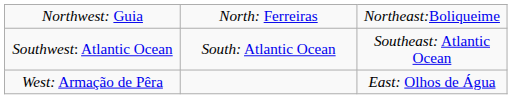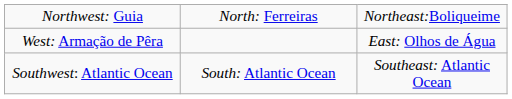rows swapped: West: Armação de Pêra <-> Southwest: Atlantic Ocean
